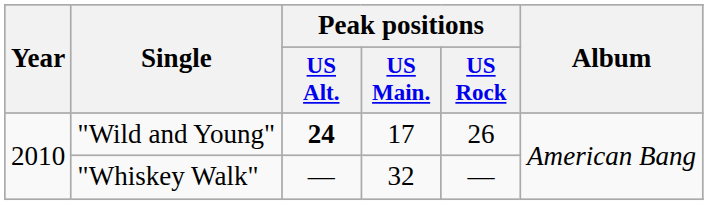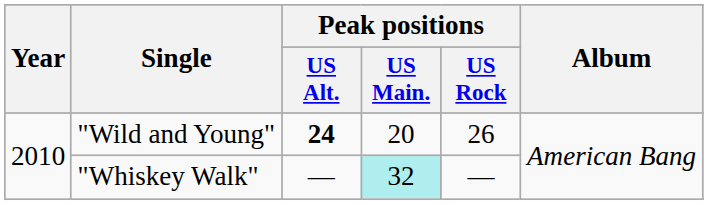"Wild and Young" | Peak positions / US Main.: 17 -> 20
"Whiskey Walk" | Peak positions / US Main.: no background -> paleturquoise background
